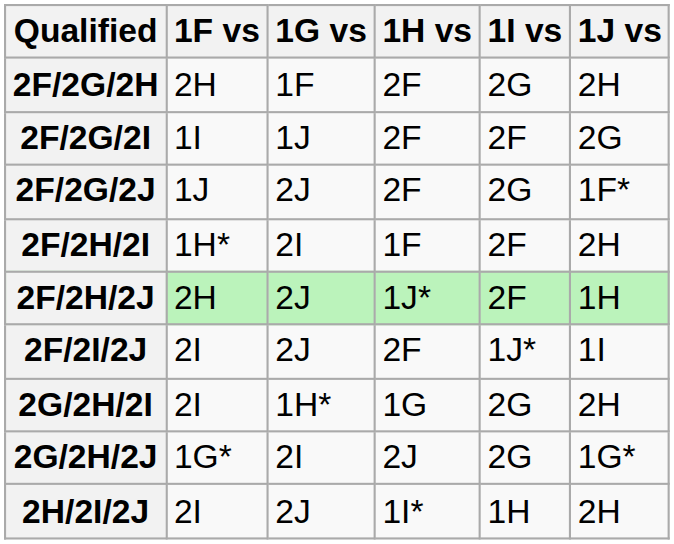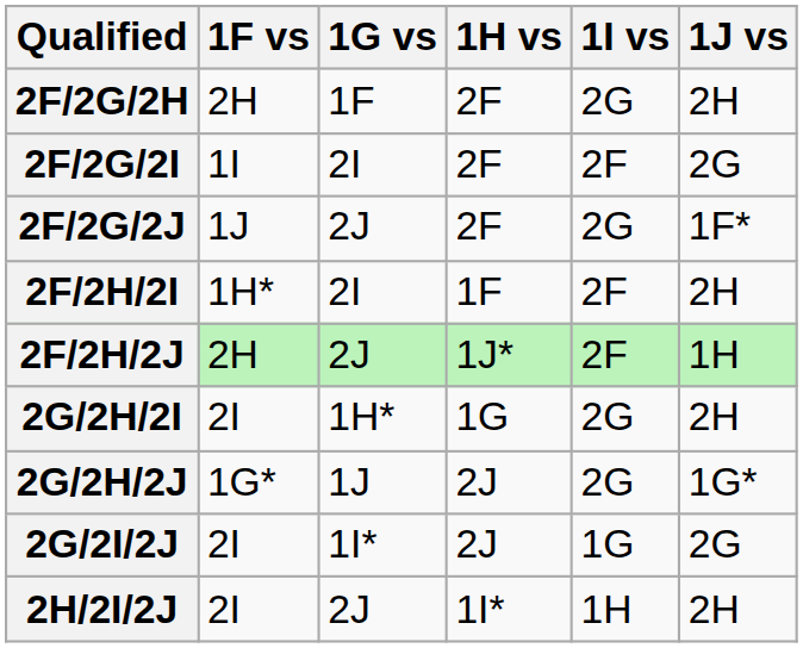2F/2G/2I | 1G vs: 1J -> 2I
- row: 2F/2I/2J | 2I | 2J | 2F | 1J* | 1I
2G/2H/2J | 1G vs: 2I -> 1J
+ row: 2G/2I/2J | 2I | 1I* | 2J | 1G | 2G
